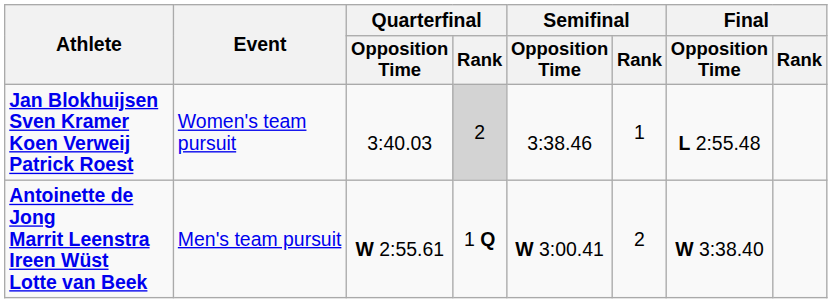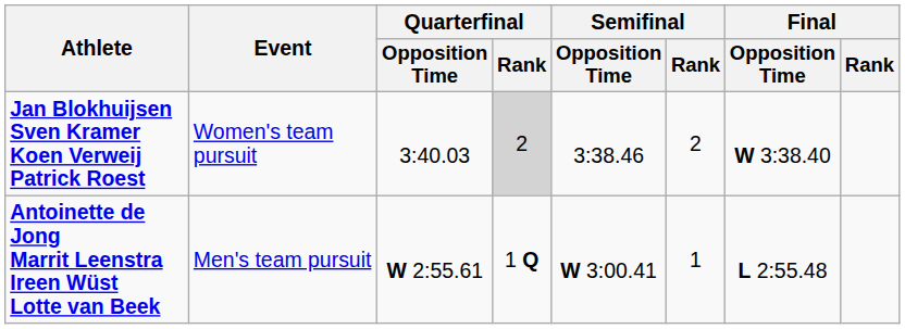Jan Blokhuijsen Sven Kramer Koen Verweij Patrick Roest | Semifinal / Rank: 1 -> 2
Jan Blokhuijsen Sven Kramer Koen Verweij Patrick Roest | Final / Opposition Time: L 2:55.48 -> W 3:38.40
Antoinette de Jong Marrit Leenstra Ireen Wüst Lotte van Beek | Semifinal / Rank: 2 -> 1
Antoinette de Jong Marrit Leenstra Ireen Wüst Lotte van Beek | Final / Opposition Time: W 3:38.40 -> L 2:55.48
